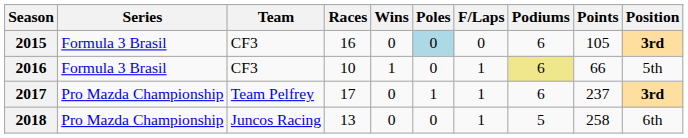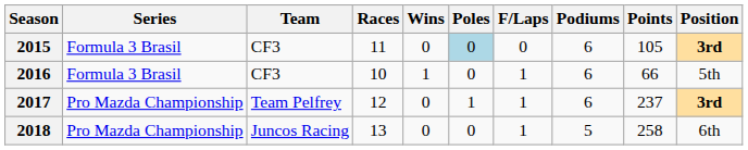2015 | Races: 16 -> 11
2016 | Podiums: khaki background -> no background
2017 | Races: 17 -> 12
